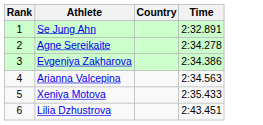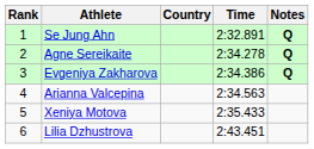+ column: Notes | Q | Q | Q
